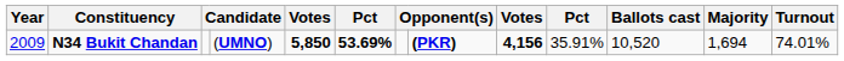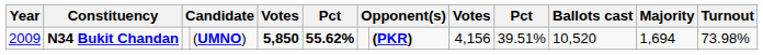N34 Bukit Chandan | column 6: 53.69% -> 55.62%
N34 Bukit Chandan | column 9: bold -> normal
N34 Bukit Chandan | column 10: 35.91% -> 39.51%
N34 Bukit Chandan | Turnout: 74.01% -> 73.98%
